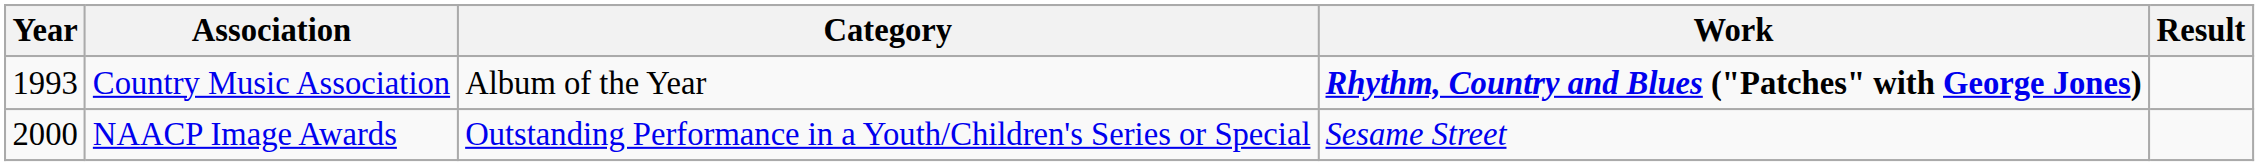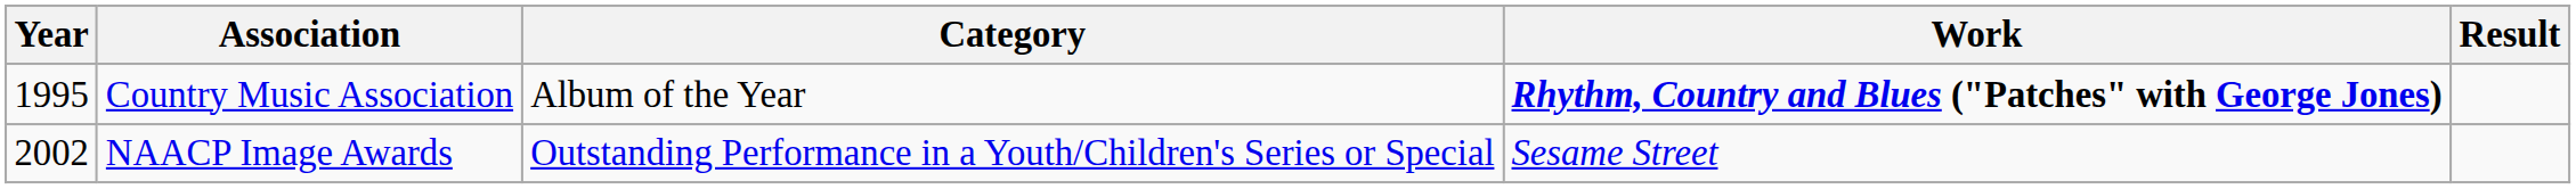Country Music Association | Year: 1993 -> 1995
NAACP Image Awards | Year: 2000 -> 2002
